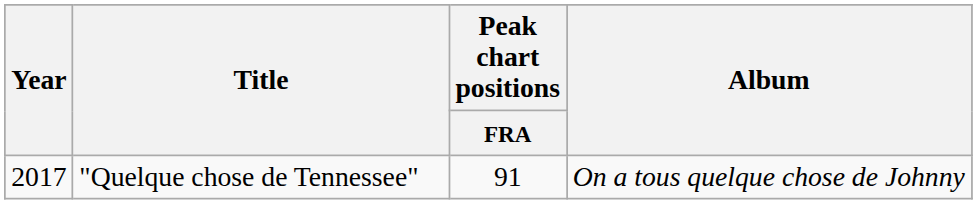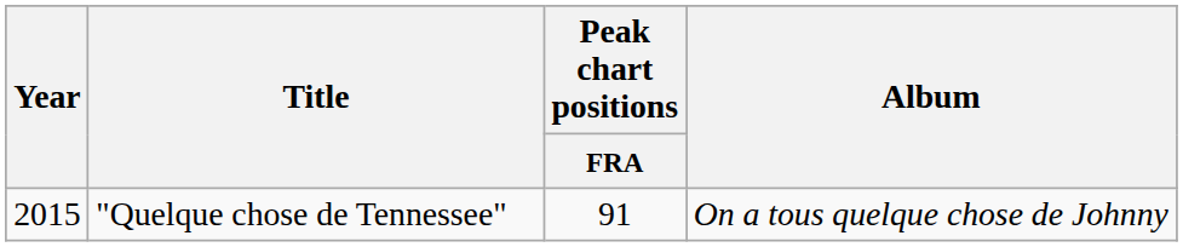"Quelque chose de Tennessee" | Year: 2017 -> 2015
